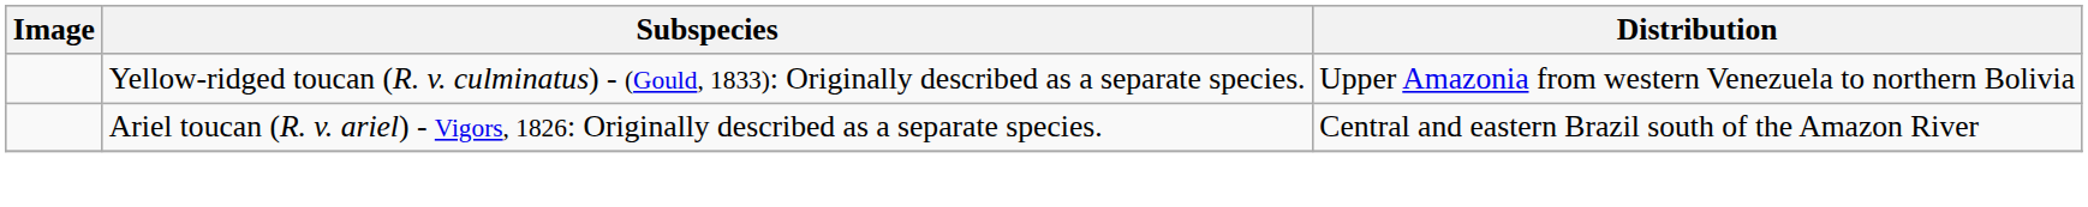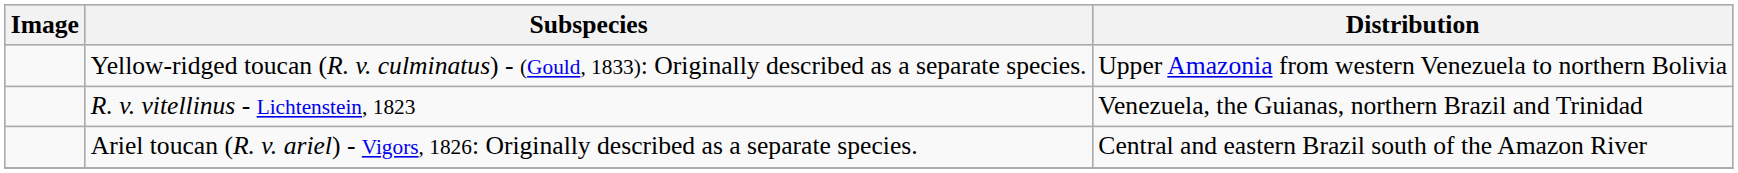+ row: R. v. vitellinus - Lichtenstein, 1823 | Venezuela, the Guianas, northern Brazil and Trinidad
